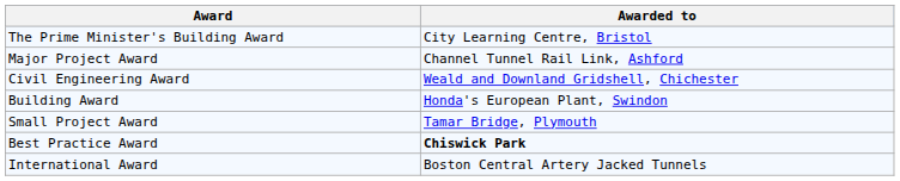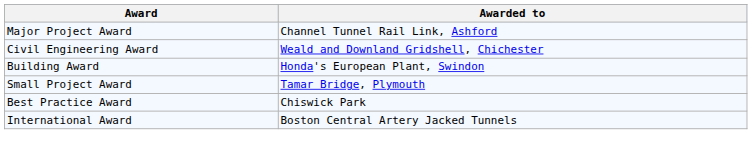- row: The Prime Minister's Building Award | City Learning Centre, Bristol
Best Practice Award | Awarded to: bold -> normal
